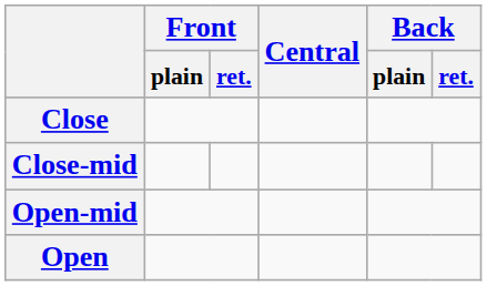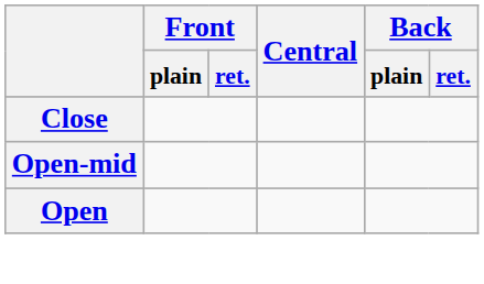- row: Close-mid
